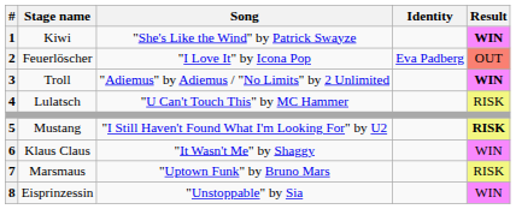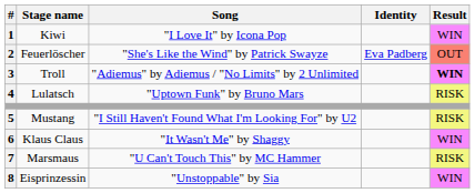Kiwi | Song: "She's Like the Wind" by Patrick Swayze -> "I Love It" by Icona Pop
Kiwi | Result: bold -> normal
Feuerlöscher | Song: "I Love It" by Icona Pop -> "She's Like the Wind" by Patrick Swayze
Lulatsch | Song: "U Can't Touch This" by MC Hammer -> "Uptown Funk" by Bruno Mars
Mustang | Result: bold -> normal
Marsmaus | Song: "Uptown Funk" by Bruno Mars -> "U Can't Touch This" by MC Hammer
